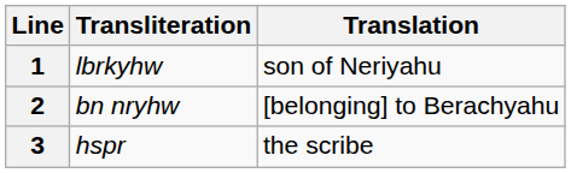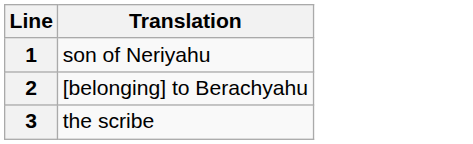- column: Transliteration | lbrkyhw | bn nryhw | hspr
